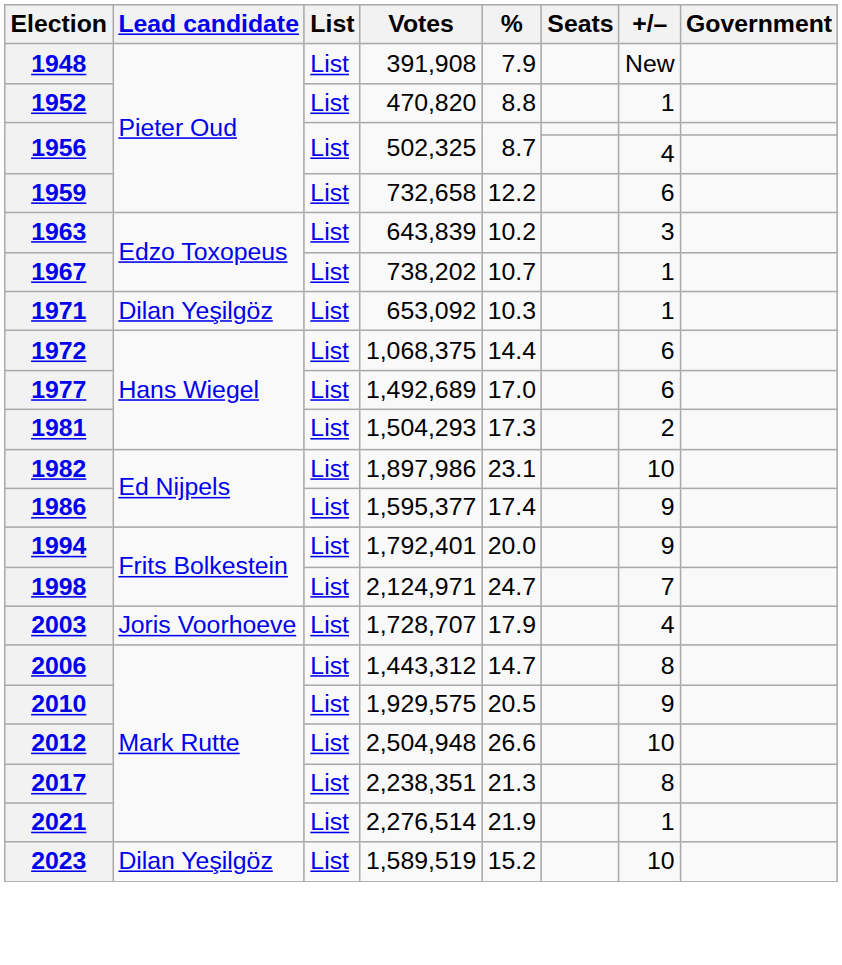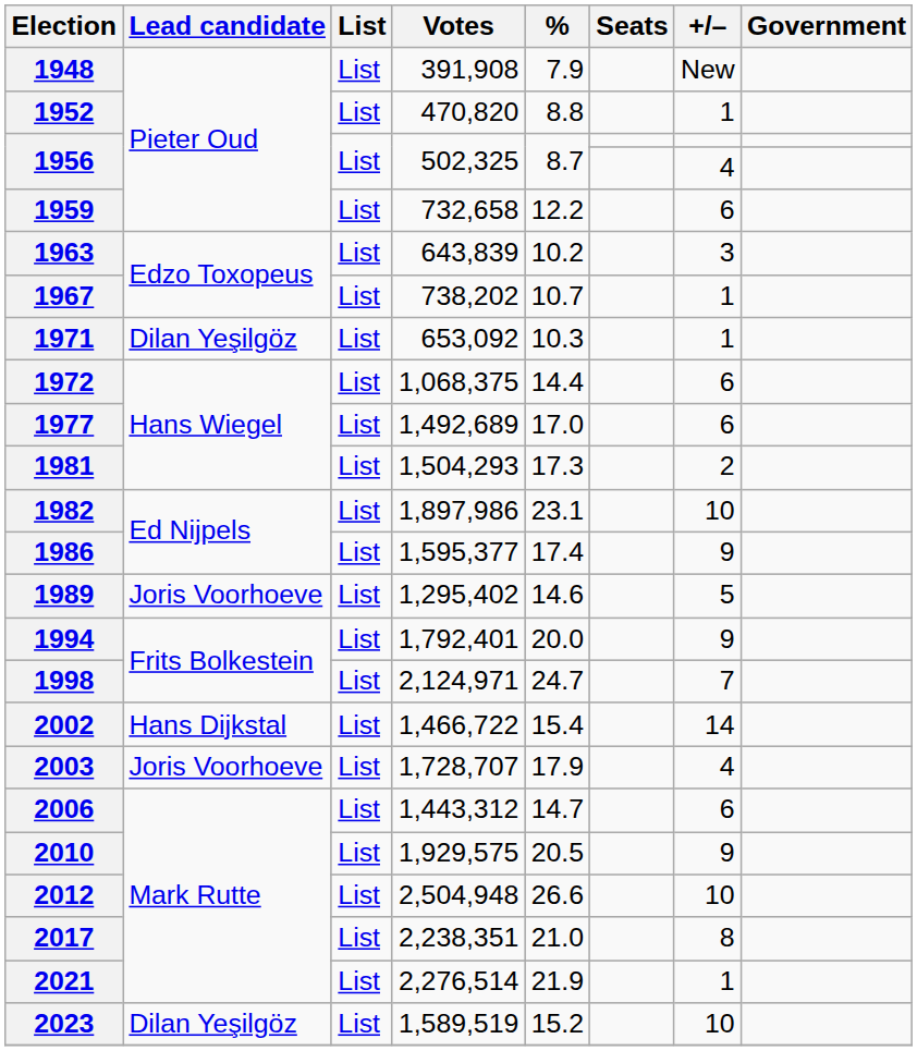+ row: 1989 | Joris Voorhoeve | List | 1,295,402 | 14.6 | 5
+ row: 2002 | Hans Dijkstal | List | 1,466,722 | 15.4 | 14
2006 | +/–: 8 -> 6
2017 | %: 21.3 -> 21.0
